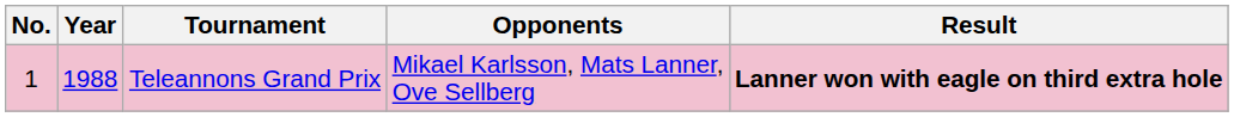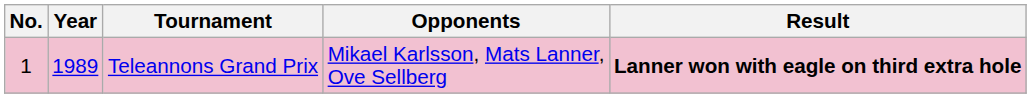Teleannons Grand Prix | Year: 1988 -> 1989
